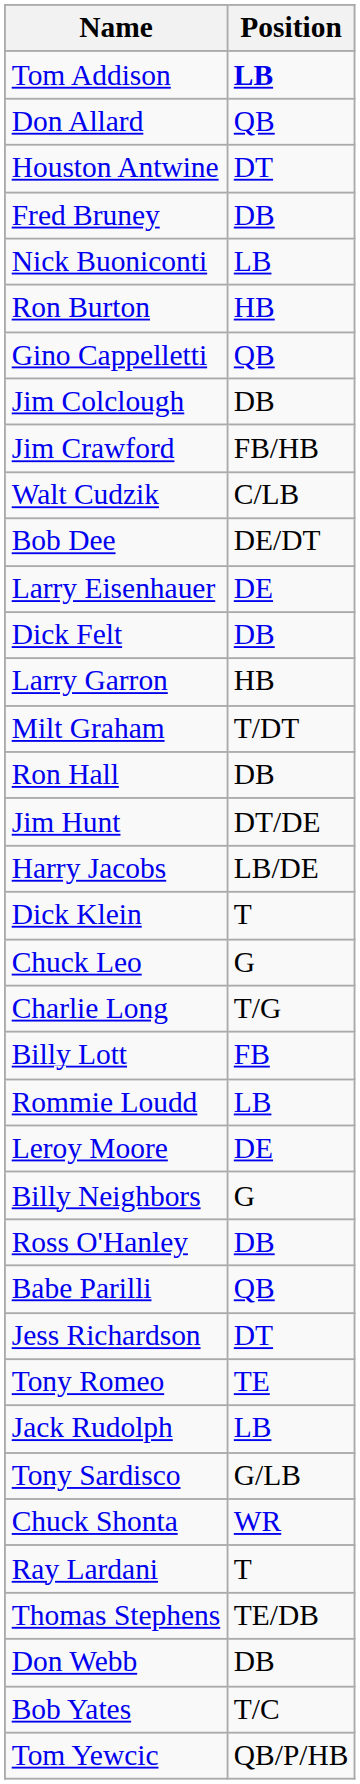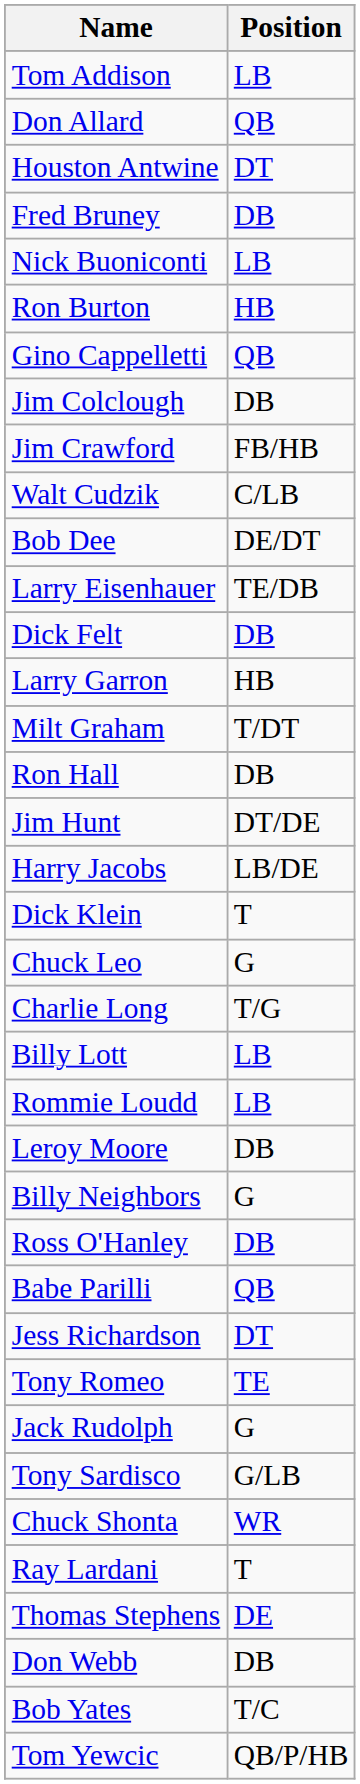Tom Addison | Position: bold -> normal
Larry Eisenhauer | Position: DE -> TE/DB
Billy Lott | Position: FB -> LB
Leroy Moore | Position: DE -> DB
Jack Rudolph | Position: LB -> G
Thomas Stephens | Position: TE/DB -> DE
